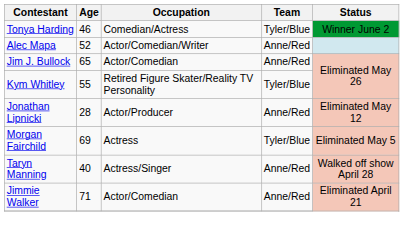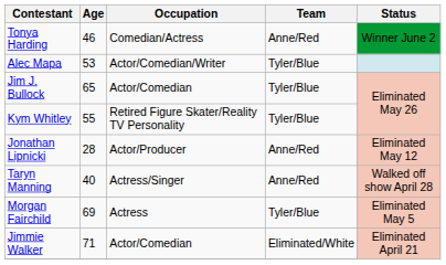Tonya Harding | Team: Tyler/Blue -> Anne/Red
Alec Mapa | Age: 52 -> 53
Alec Mapa | Team: Anne/Red -> Tyler/Blue
Jim J. Bullock | Team: Anne/Red -> Tyler/Blue
rows swapped: Morgan Fairchild <-> Taryn Manning
Jimmie Walker | Team: Anne/Red -> Eliminated/White
